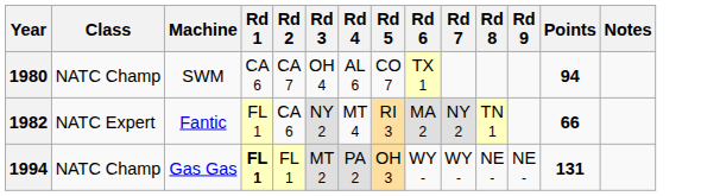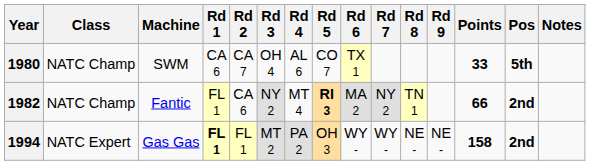+ column: Pos | 5th | 2nd | 2nd
1980 | Points: 94 -> 33
1982 | Class: NATC Expert -> NATC Champ
1982 | Rd 5: normal -> bold
1994 | Class: NATC Champ -> NATC Expert
1994 | Points: 131 -> 158
